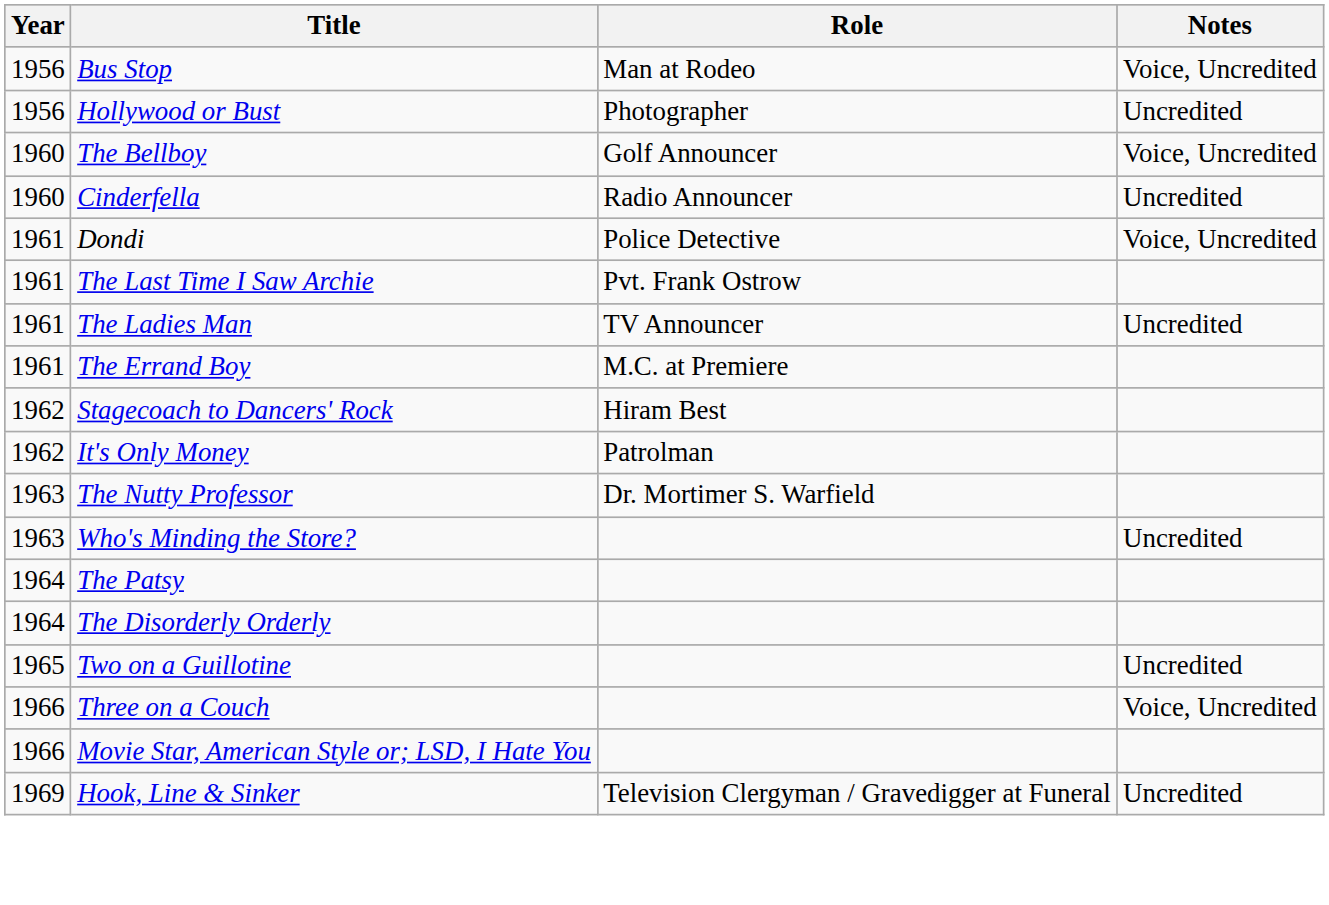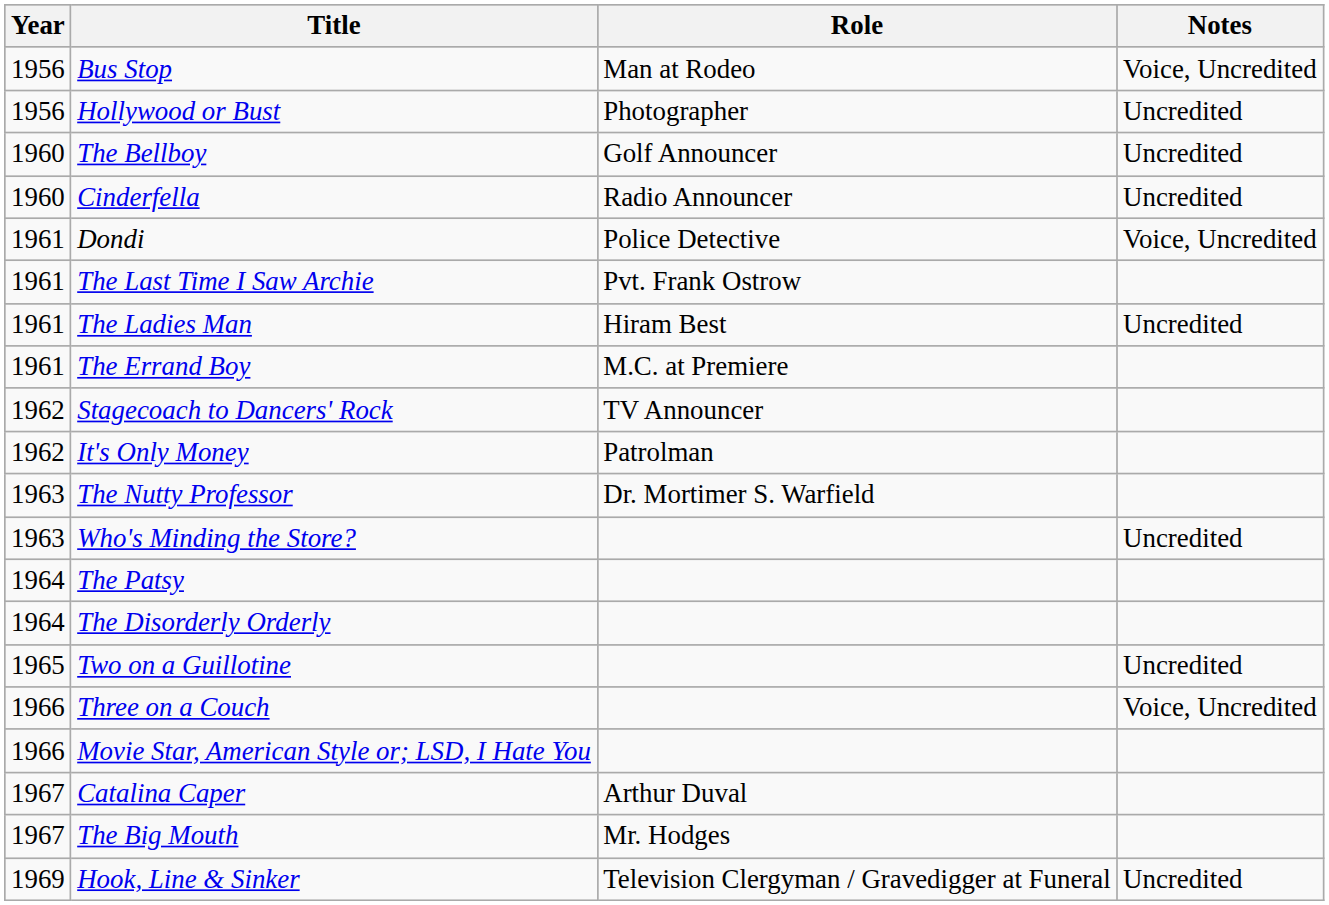The Bellboy | Notes: Voice, Uncredited -> Uncredited
The Ladies Man | Role: TV Announcer -> Hiram Best
Stagecoach to Dancers' Rock | Role: Hiram Best -> TV Announcer
+ row: 1967 | Catalina Caper | Arthur Duval
+ row: 1967 | The Big Mouth | Mr. Hodges
